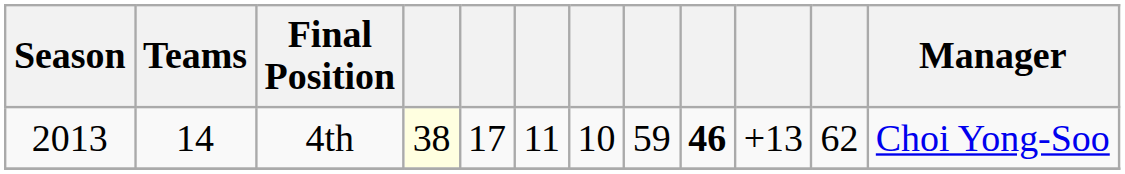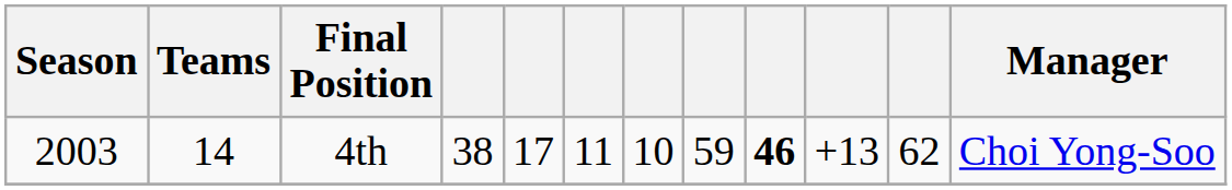4th | Season: 2013 -> 2003
4th | column 4: lightyellow background -> no background
